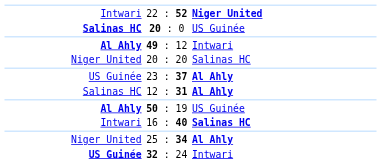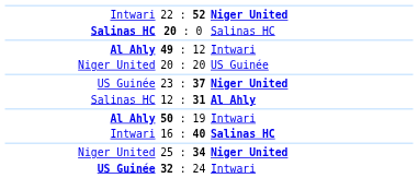20 : 0 | column 3: US Guinée -> Salinas HC
20 : 20 | column 3: Salinas HC -> US Guinée
23 : 37 | column 3: Al Ahly -> Niger United
50 : 19 | column 3: US Guinée -> Intwari
25 : 34 | column 3: Al Ahly -> Niger United
